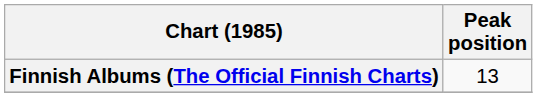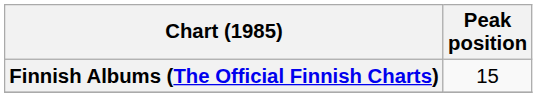Finnish Albums (The Official Finnish Charts) | Peak position: 13 -> 15
